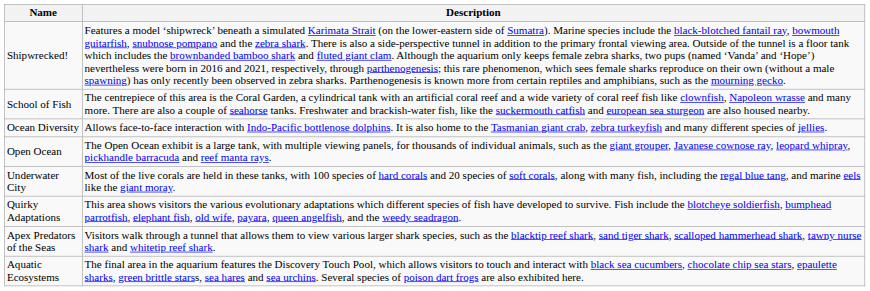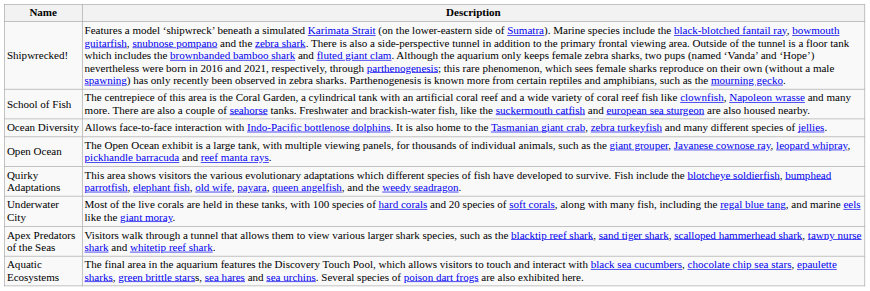rows swapped: Quirky Adaptations <-> Underwater City
